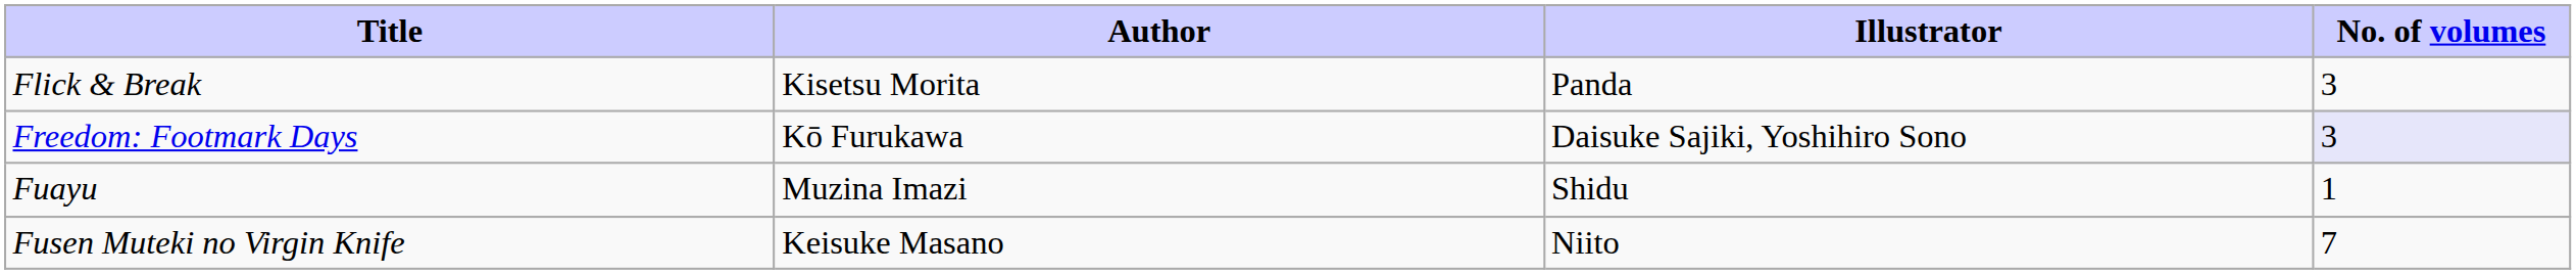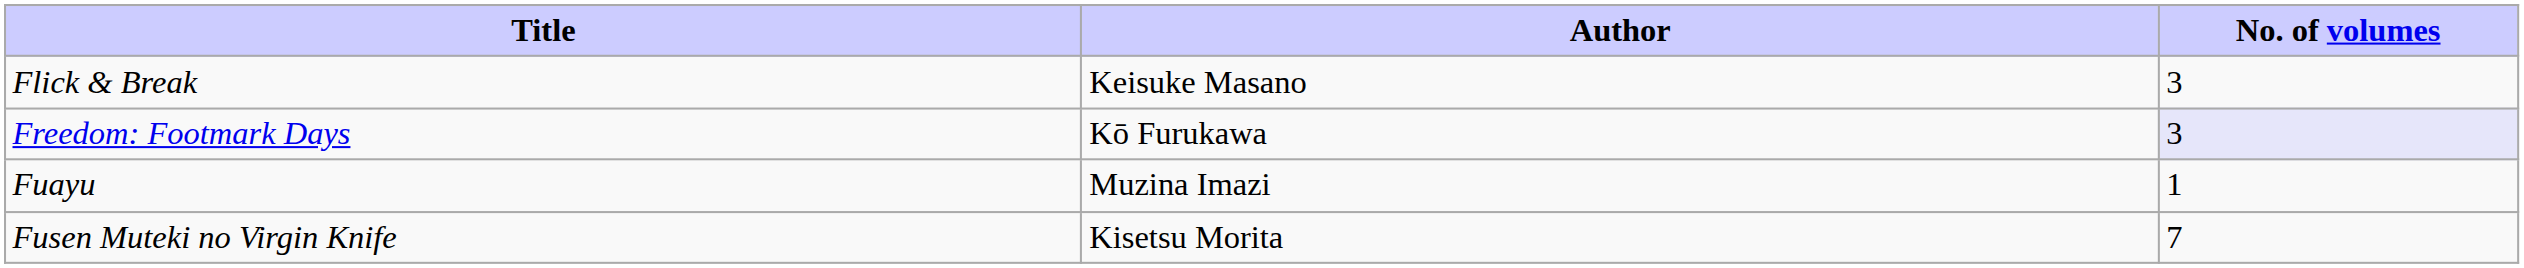- column: Illustrator | Panda | Daisuke Sajiki, Yoshihiro Sono | Shidu | Niito
Flick & Break | Author: Kisetsu Morita -> Keisuke Masano
Fusen Muteki no Virgin Knife | Author: Keisuke Masano -> Kisetsu Morita
